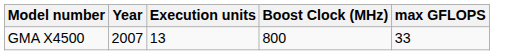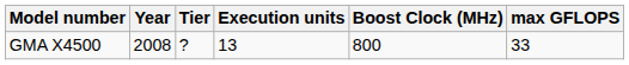+ column: Tier | ?
GMA X4500 | Year: 2007 -> 2008
